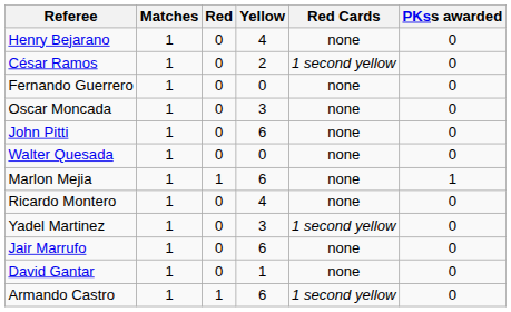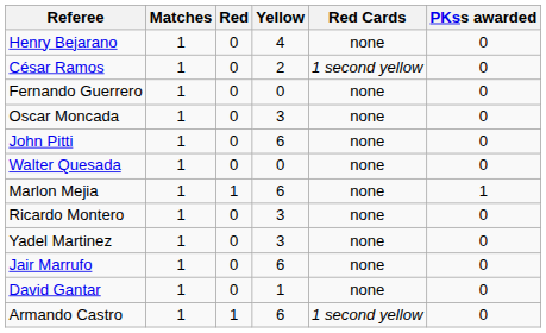Ricardo Montero | Yellow: 4 -> 3
Yadel Martinez | Red Cards: 1 second yellow -> none
